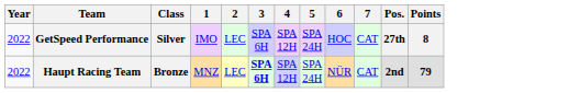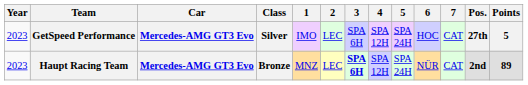+ column: Car | Mercedes-AMG GT3 Evo | Mercedes-AMG GT3 Evo
GetSpeed Performance | Year: 2022 -> 2023
GetSpeed Performance | Points: 8 -> 5
Haupt Racing Team | Year: 2022 -> 2023
Haupt Racing Team | Points: 79 -> 89
